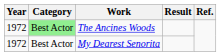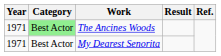The Ancines Woods | Year: 1972 -> 1971
My Dearest Senorita | Year: 1972 -> 1971
